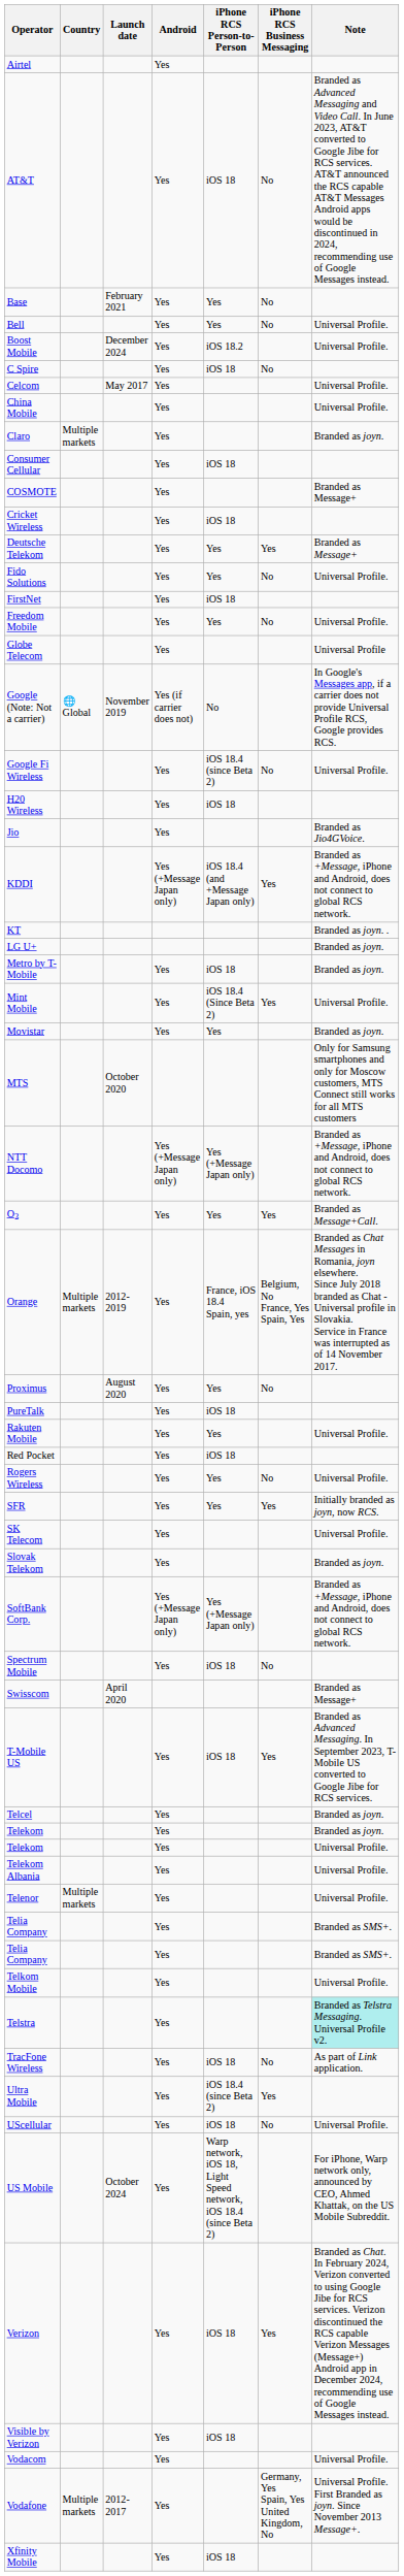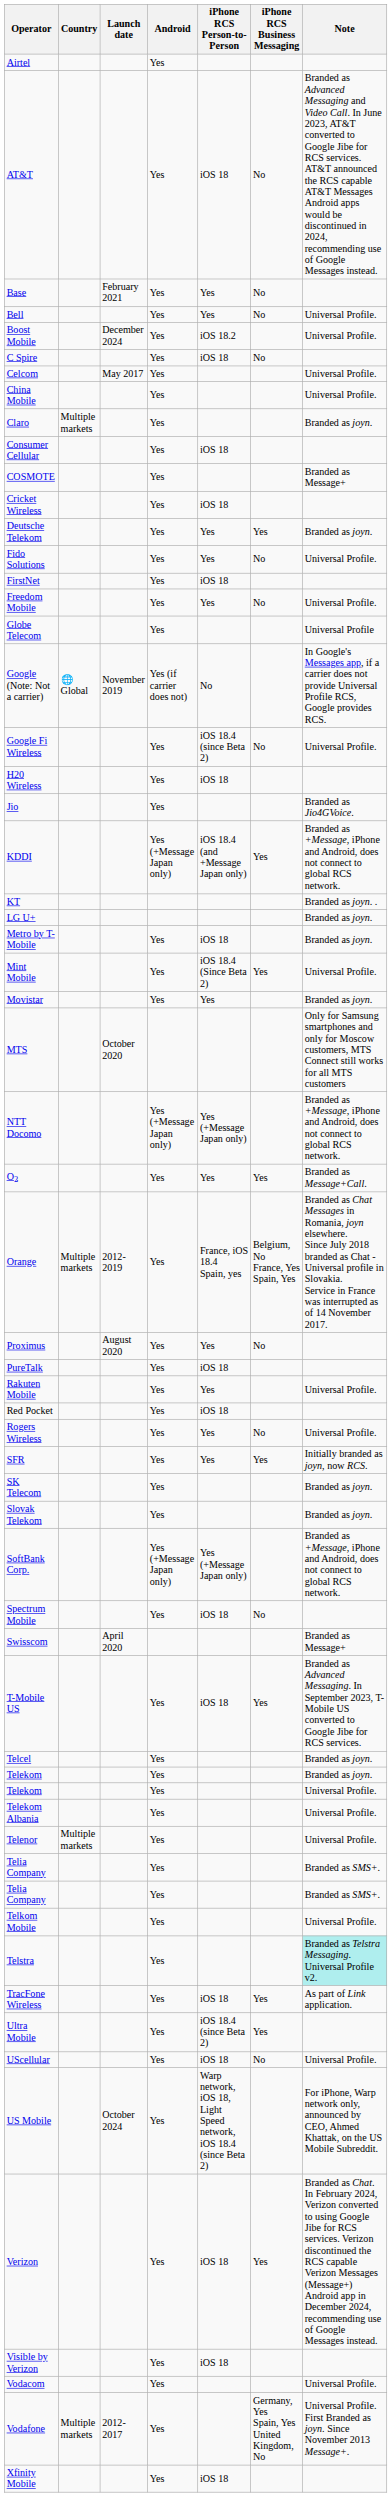Deutsche Telekom | Note: Branded as Message+ -> Branded as joyn.
SK Telecom | Note: Universal Profile. -> Branded as joyn.
TracFone Wireless | iPhone RCS Business Messaging: No -> Yes
